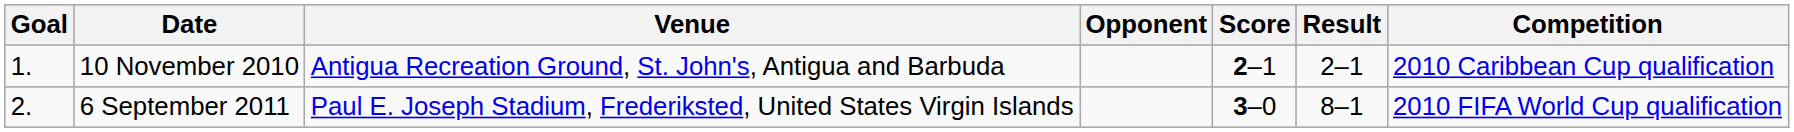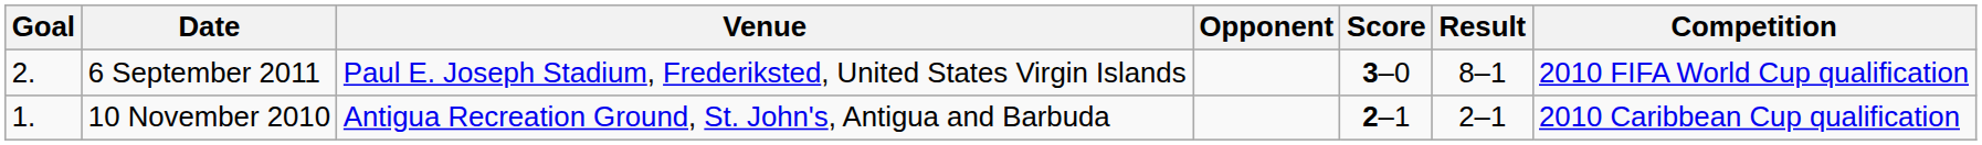rows swapped: 10 November 2010 <-> 6 September 2011
